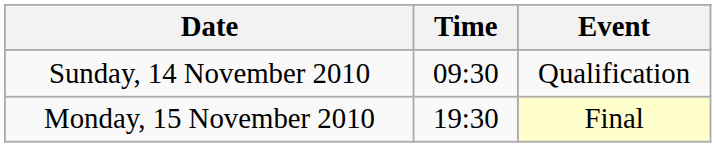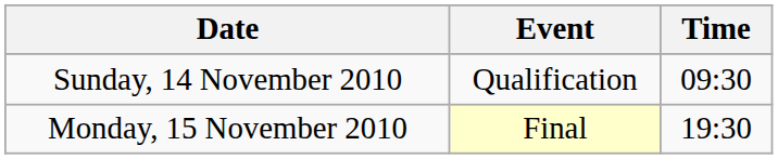columns swapped: Time <-> Event
